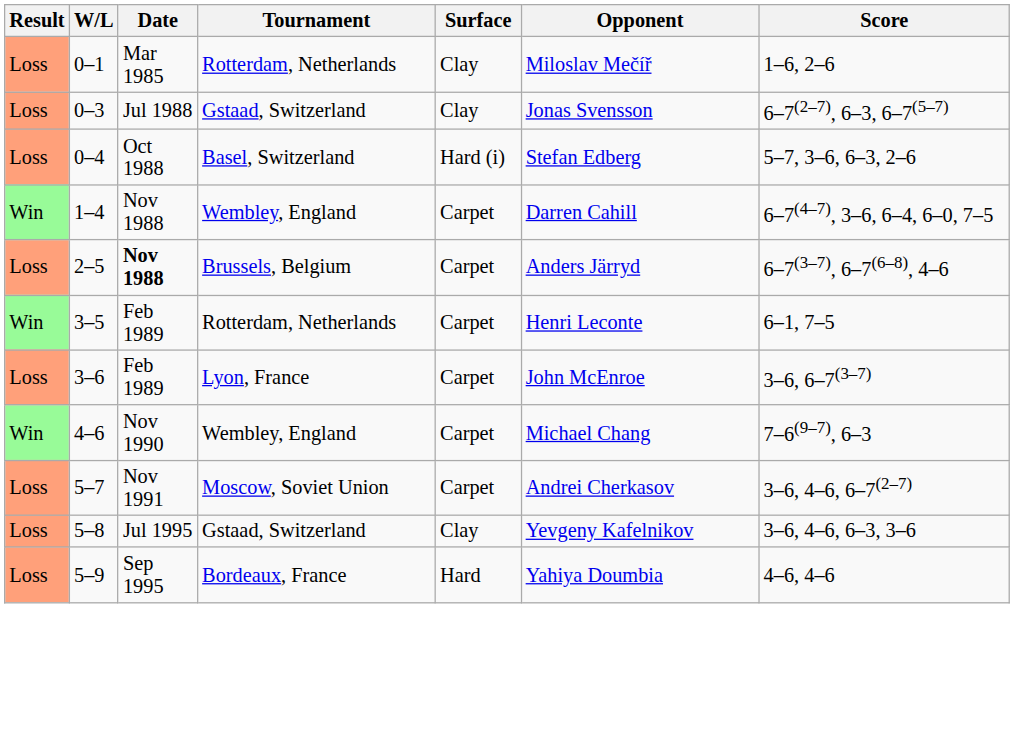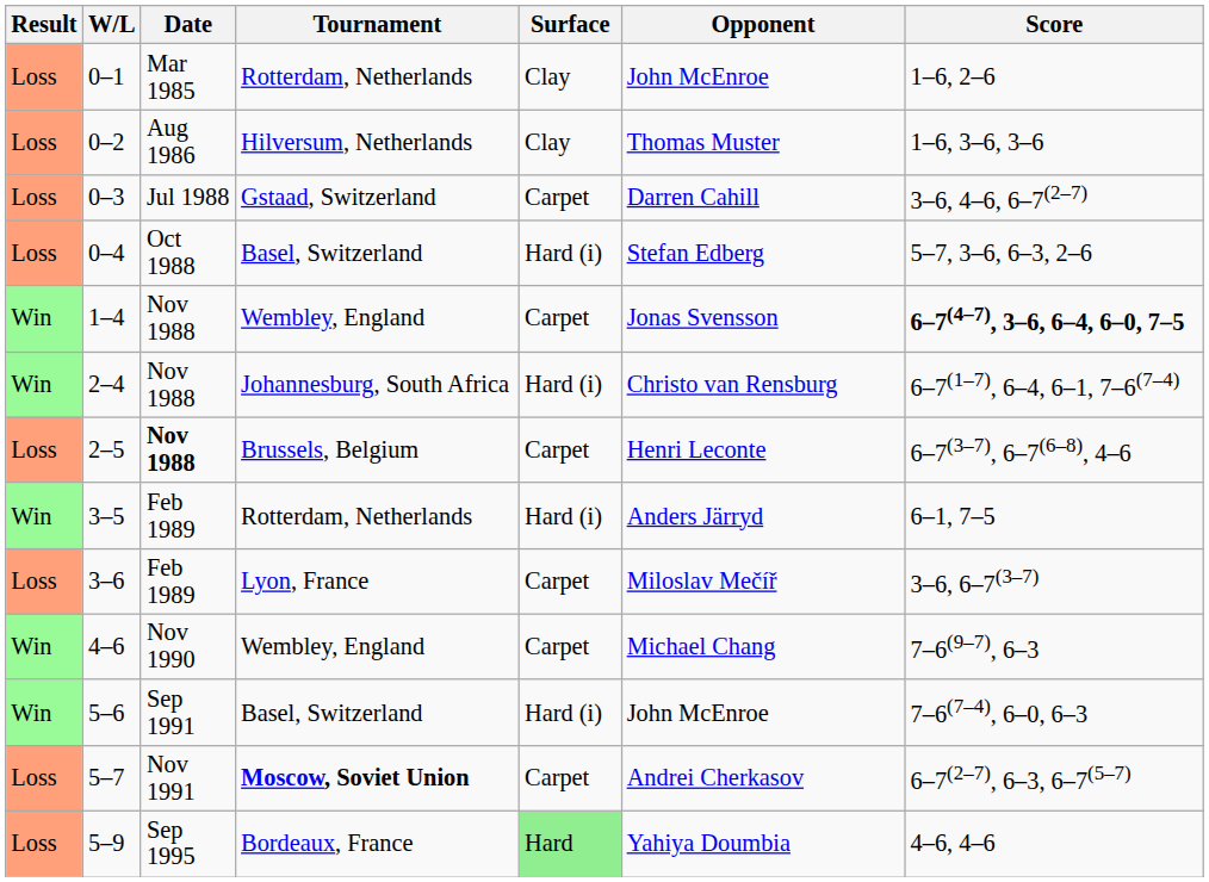0–1 | Opponent: Miloslav Mečíř -> John McEnroe
+ row: Loss | 0–2 | Aug 1986 | Hilversum, Netherlands | Clay | Thomas Muster | 1–6, 3–6, 3–6
0–3 | Surface: Clay -> Carpet
0–3 | Opponent: Jonas Svensson -> Darren Cahill
0–3 | Score: 6–7(2–7), 6–3, 6–7(5–7) -> 3–6, 4–6, 6–7(2–7)
1–4 | Opponent: Darren Cahill -> Jonas Svensson
1–4 | Score: normal -> bold
+ row: Win | 2–4 | Nov 1988 | Johannesburg, South Africa | Hard (i) | Christo van Rensburg | 6–7(1–7), 6–4, 6–1, 7–6(7–4)
2–5 | Opponent: Anders Järryd -> Henri Leconte
3–5 | Surface: Carpet -> Hard (i)
3–5 | Opponent: Henri Leconte -> Anders Järryd
3–6 | Opponent: John McEnroe -> Miloslav Mečíř
+ row: Win | 5–6 | Sep 1991 | Basel, Switzerland | Hard (i) | John McEnroe | 7–6(7–4), 6–0, 6–3
5–7 | Tournament: normal -> bold
5–7 | Score: 3–6, 4–6, 6–7(2–7) -> 6–7(2–7), 6–3, 6–7(5–7)
- row: Loss | 5–8 | Jul 1995 | Gstaad, Switzerland | Clay | Yevgeny Kafelnikov | 3–6, 4–6, 6–3, 3–6
5–9 | Surface: no background -> lightgreen background
